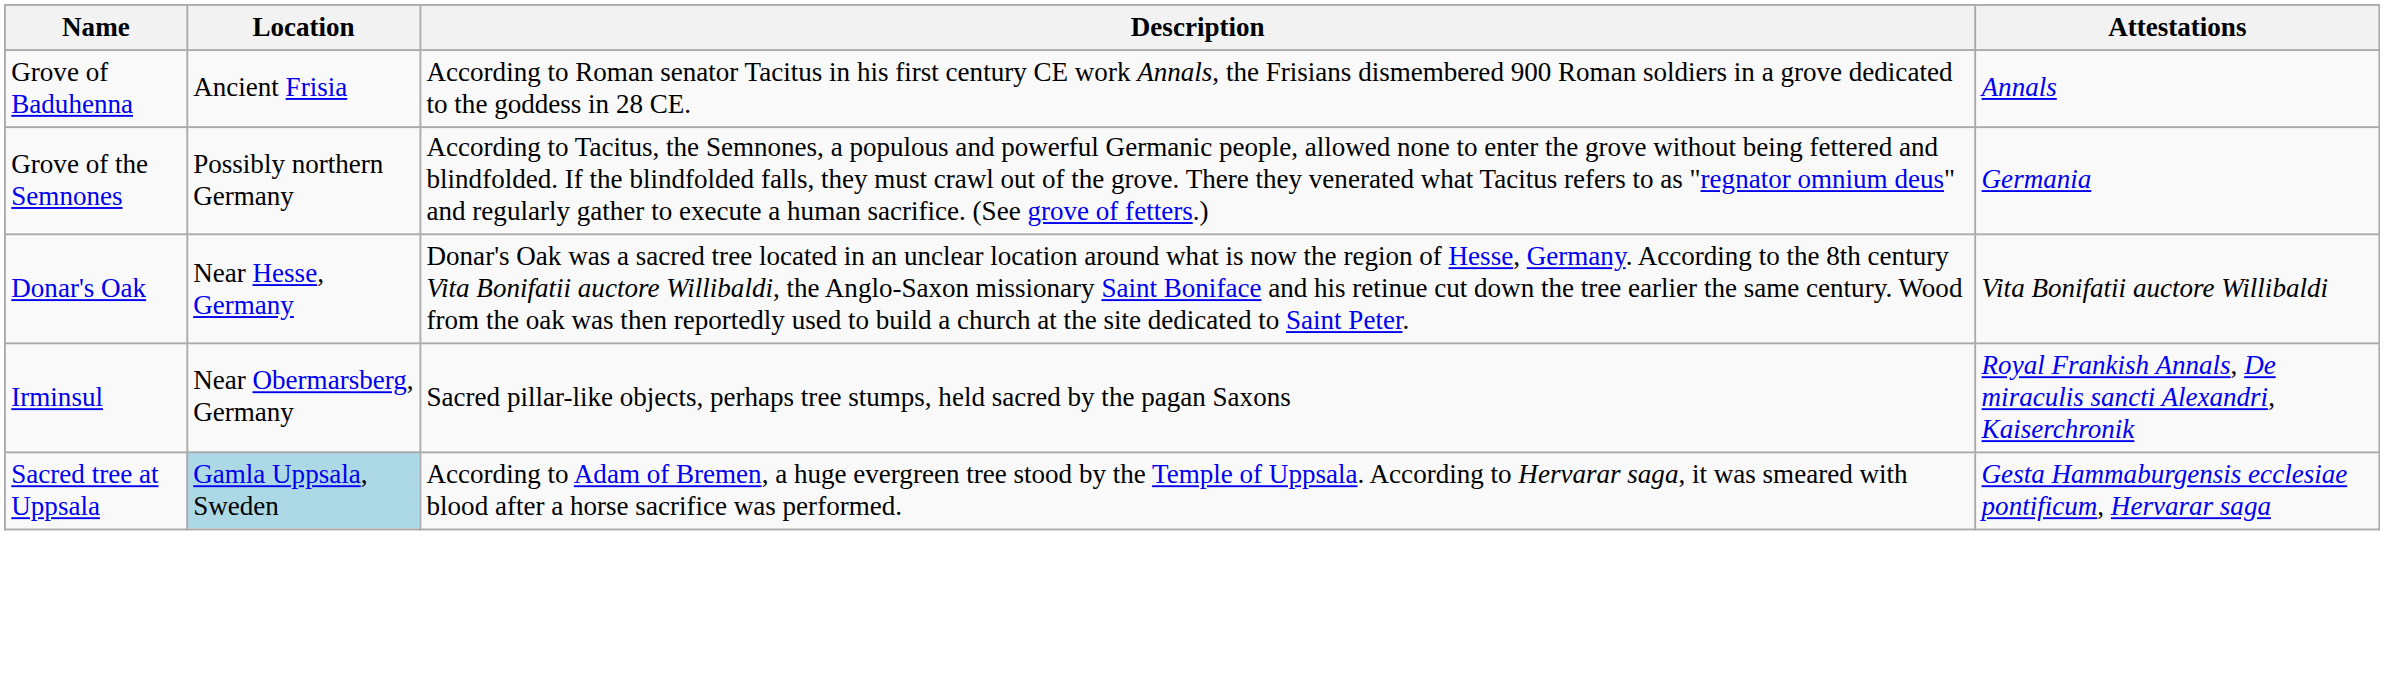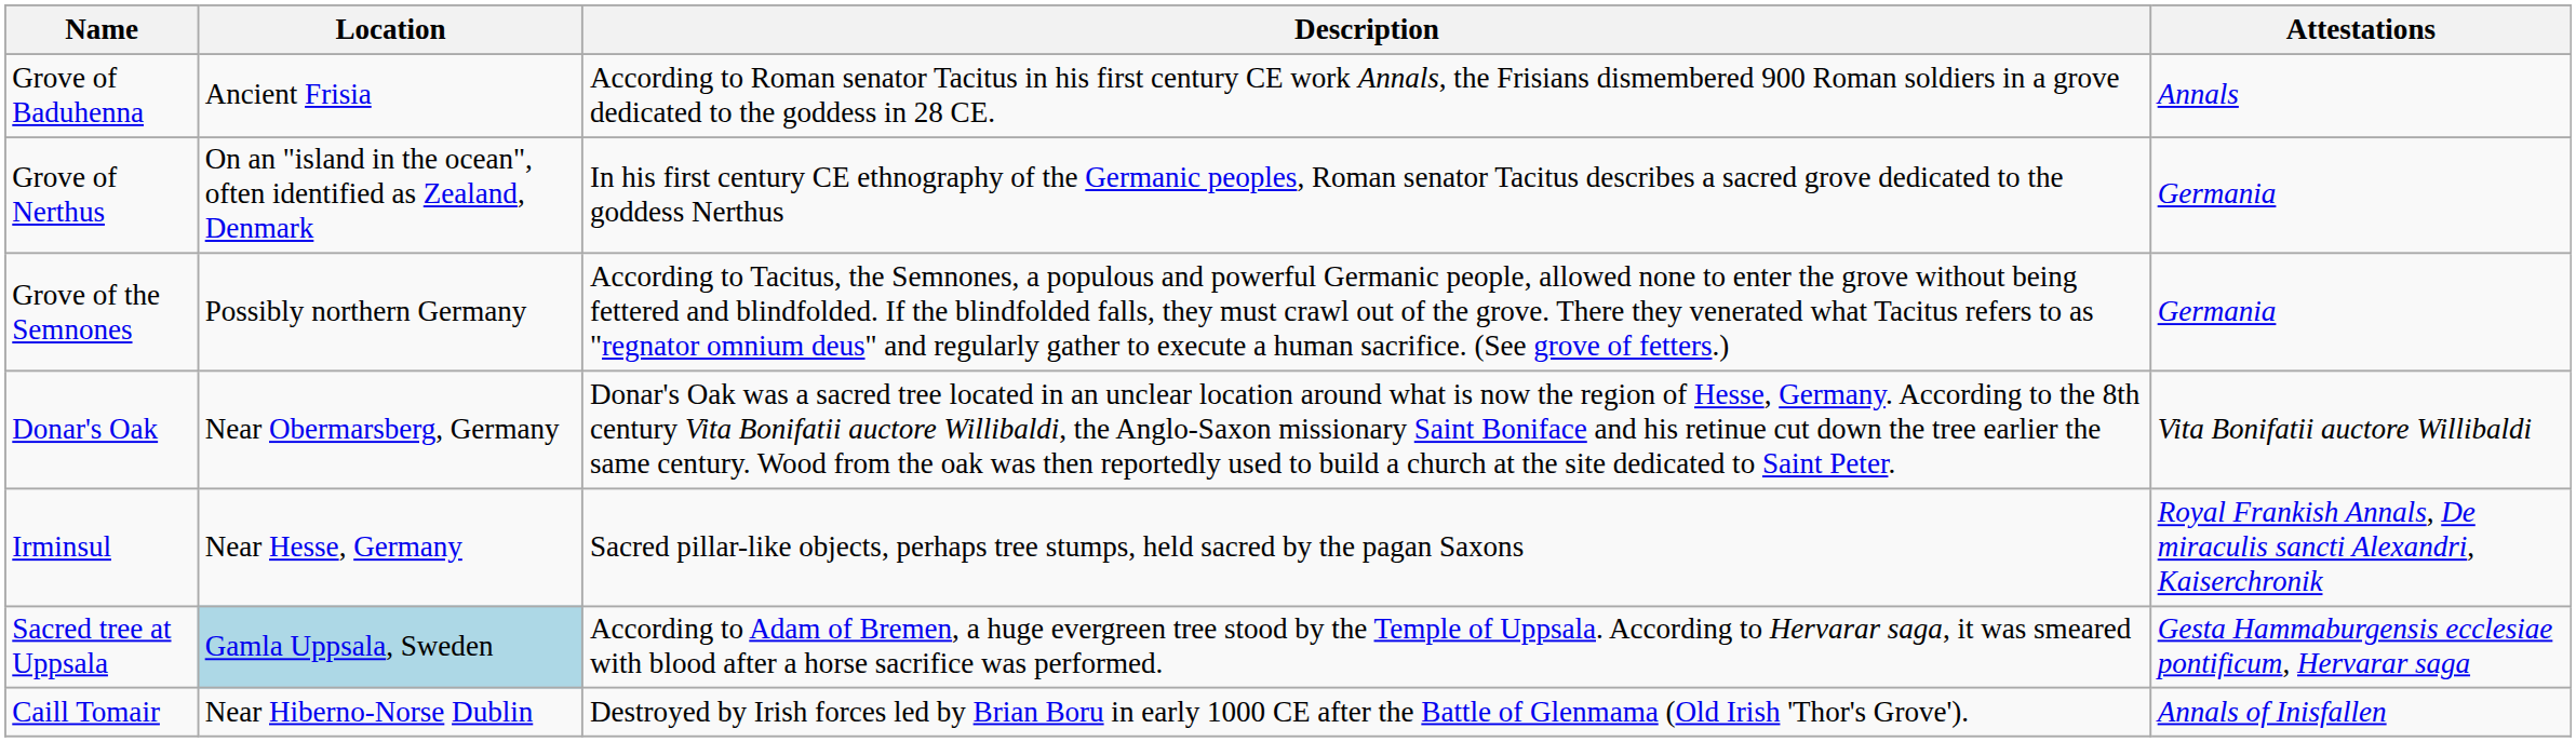+ row: Grove of Nerthus | On an "island in the ocean", often identified as Zealand, Denmark | In his first century CE ethnography of the Germanic peoples, Roman senator Tacitus describes a sacred grove dedicated to the goddess Nerthus | Germania
Donar's Oak | Location: Near Hesse, Germany -> Near Obermarsberg, Germany
Irminsul | Location: Near Obermarsberg, Germany -> Near Hesse, Germany
+ row: Caill Tomair | Near Hiberno-Norse Dublin | Destroyed by Irish forces led by Brian Boru in early 1000 CE after the Battle of Glenmama (Old Irish 'Thor's Grove'). | Annals of Inisfallen
